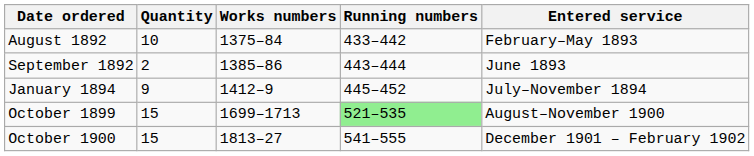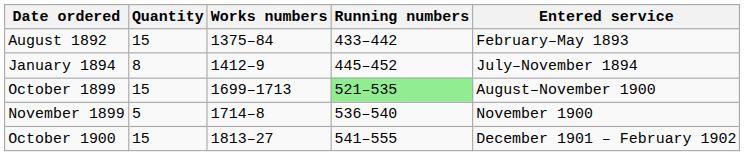August 1892 | Quantity: 10 -> 15
- row: September 1892 | 2 | 1385–86 | 443–444 | June 1893
January 1894 | Quantity: 9 -> 8
+ row: November 1899 | 5 | 1714–8 | 536–540 | November 1900
